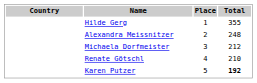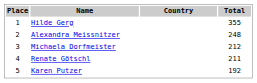columns swapped: Place <-> Country
Renate Götschl | Total: 210 -> 211
Karen Putzer | Total: bold -> normal
